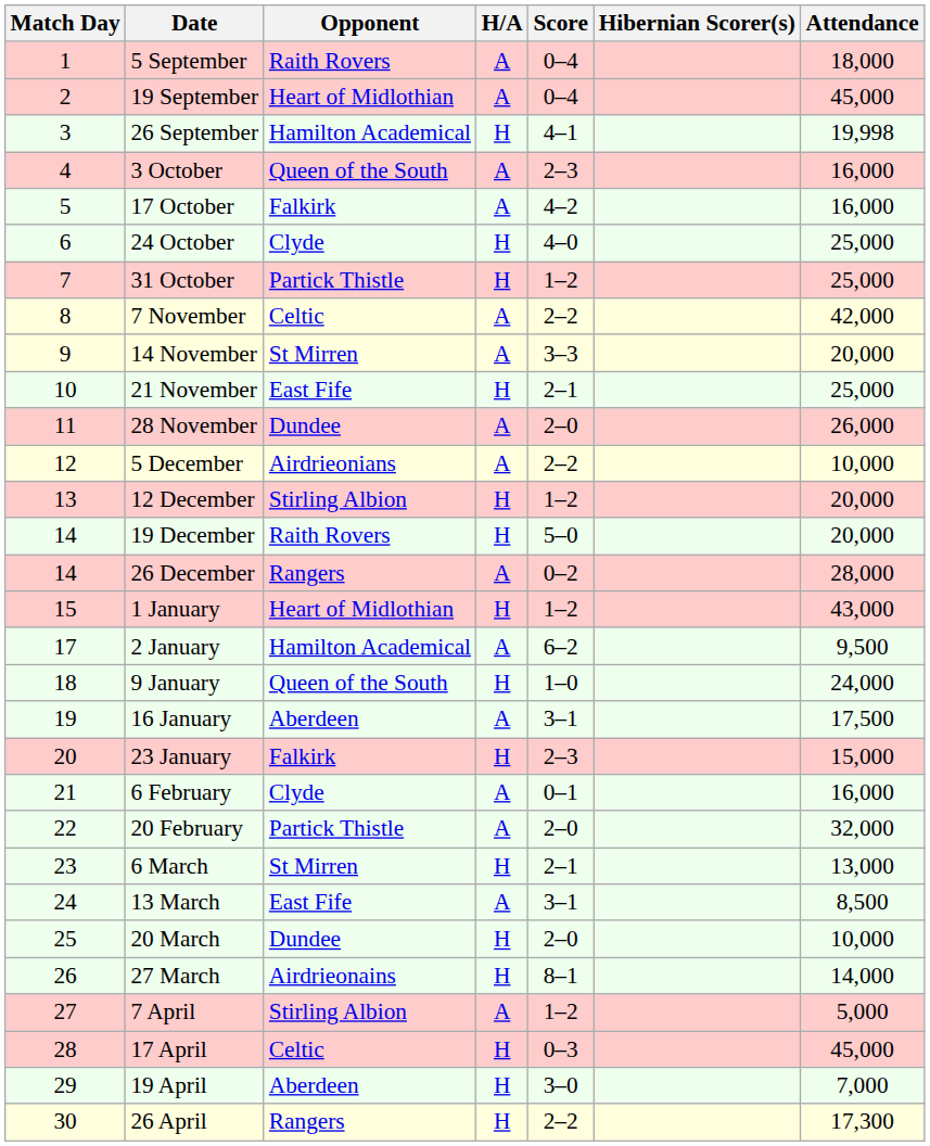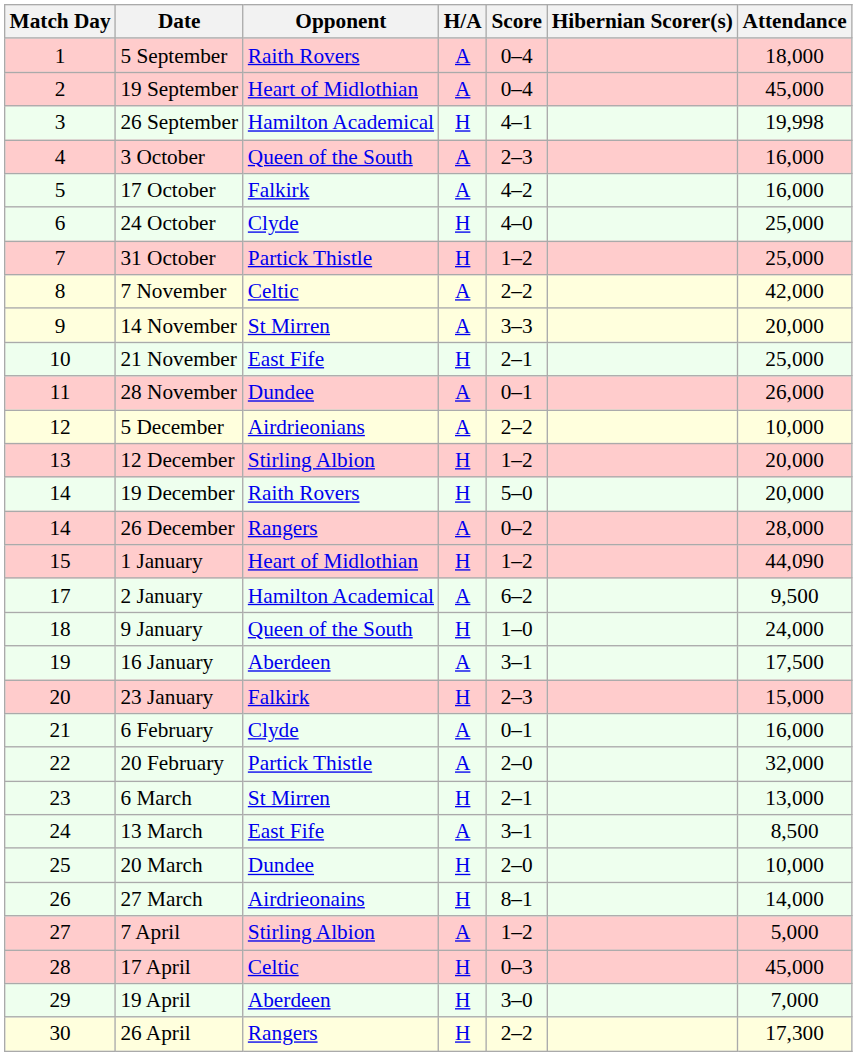28 November | Score: 2–0 -> 0–1
1 January | Attendance: 43,000 -> 44,090
